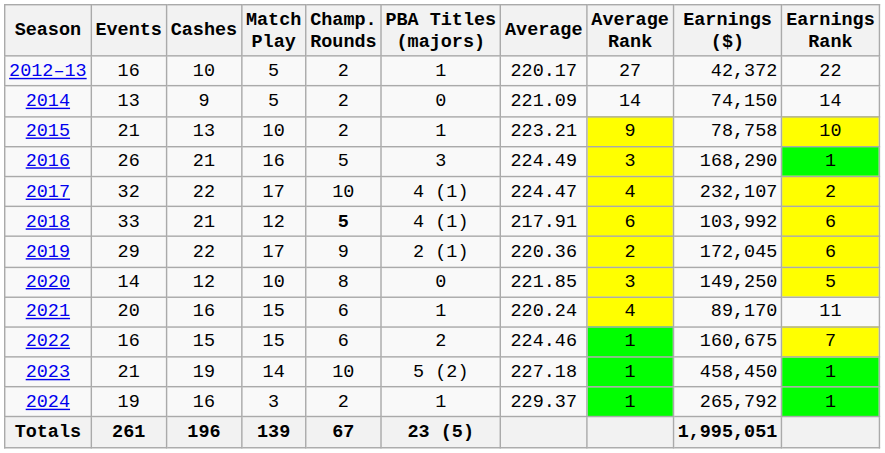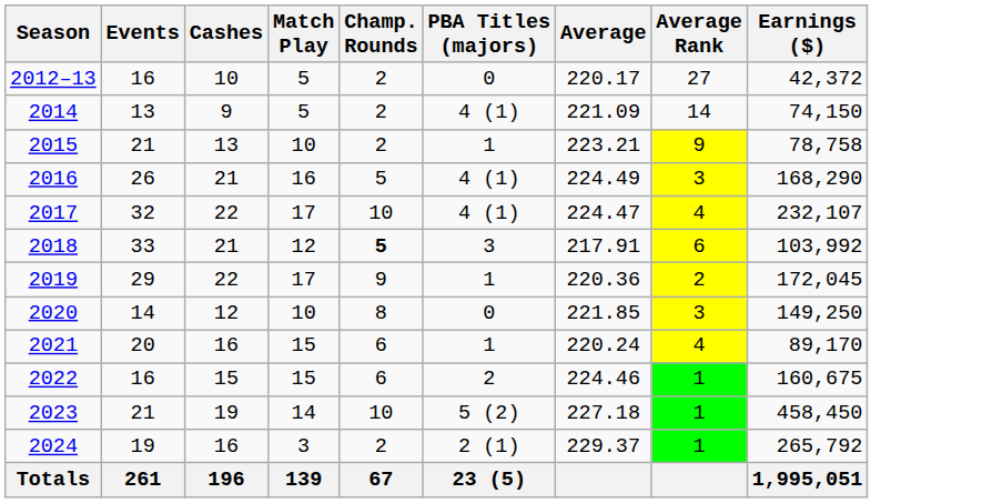- column: Earnings Rank | 22 | 14 | 10 | 1 | 2 | 6 | 6 | 5 | 11 | 7 | 1 | 1
2012–13 | PBA Titles (majors): 1 -> 0
2014 | PBA Titles (majors): 0 -> 4 (1)
2016 | PBA Titles (majors): 3 -> 4 (1)
2018 | PBA Titles (majors): 4 (1) -> 3
2019 | PBA Titles (majors): 2 (1) -> 1
2024 | PBA Titles (majors): 1 -> 2 (1)
